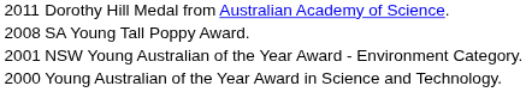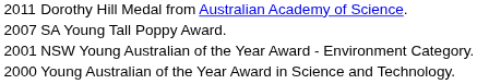SA Young Tall Poppy Award. | column 1: 2008 -> 2007
